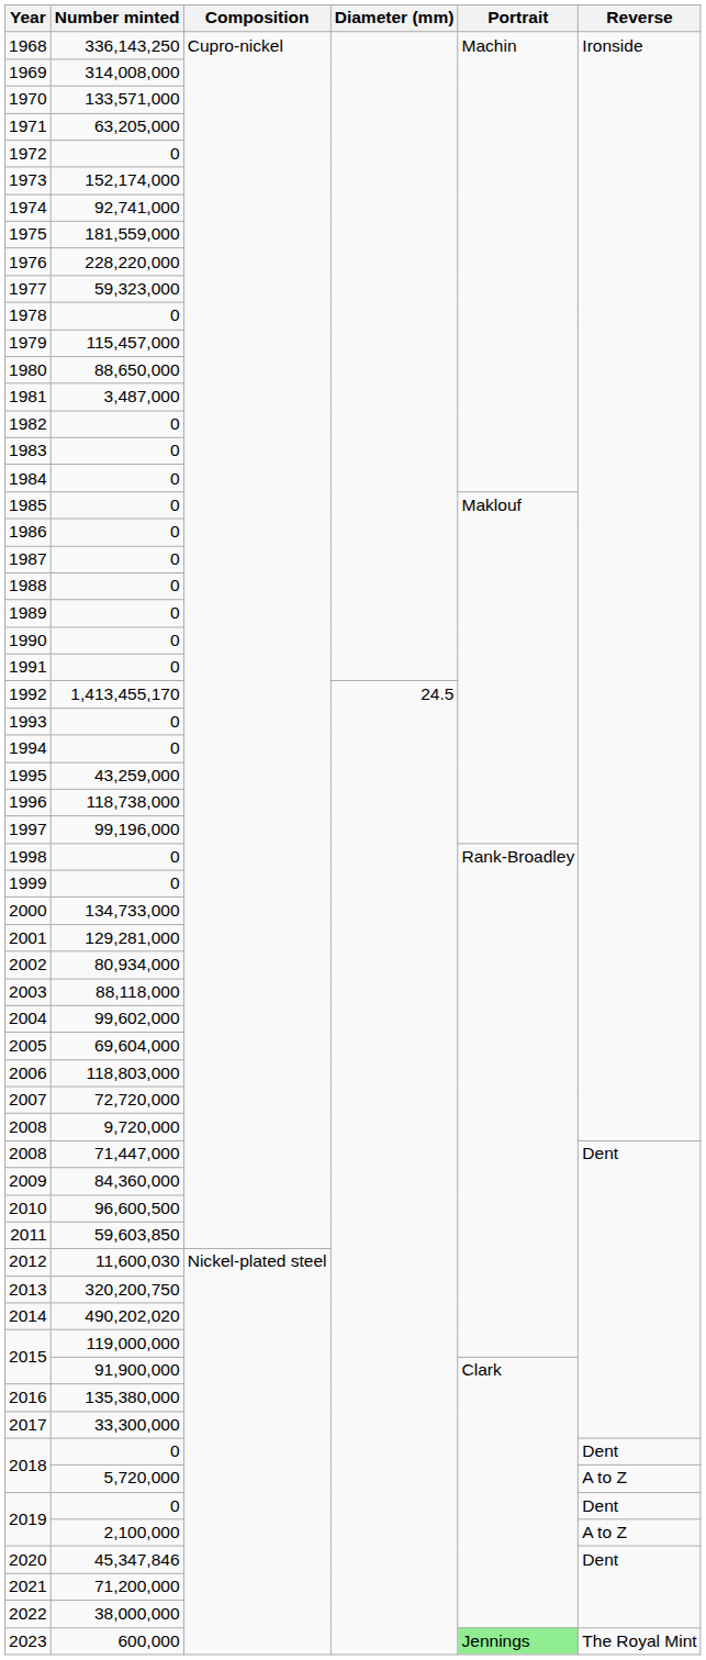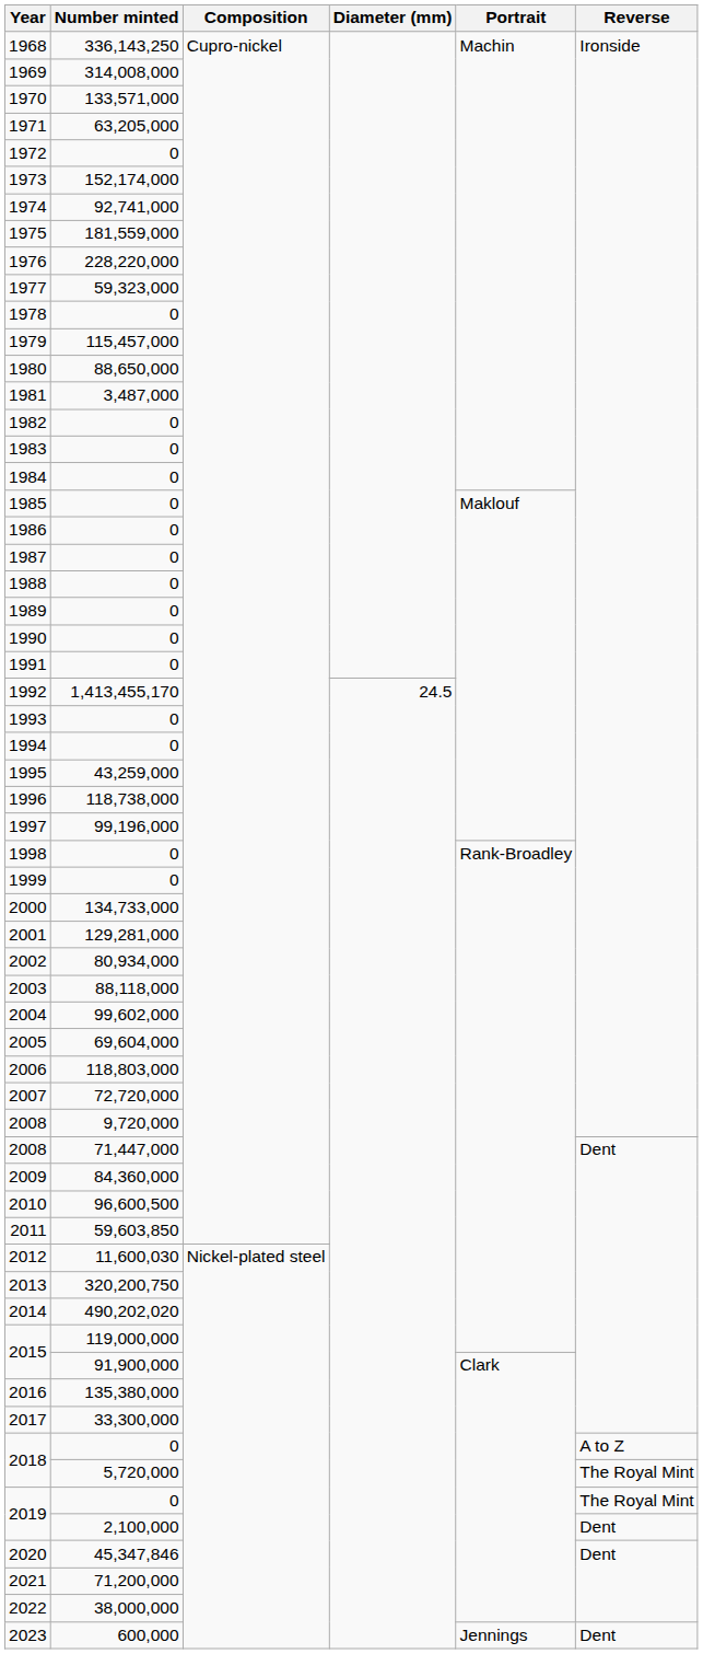2018 / 0 | Reverse: Dent -> A to Z
2018 / 5,720,000 | Reverse: A to Z -> The Royal Mint
2019 / 0 | Reverse: Dent -> The Royal Mint
2019 / 2,100,000 | Reverse: A to Z -> Dent
2023 | Portrait: lightgreen background -> no background
2023 | Reverse: The Royal Mint -> Dent
